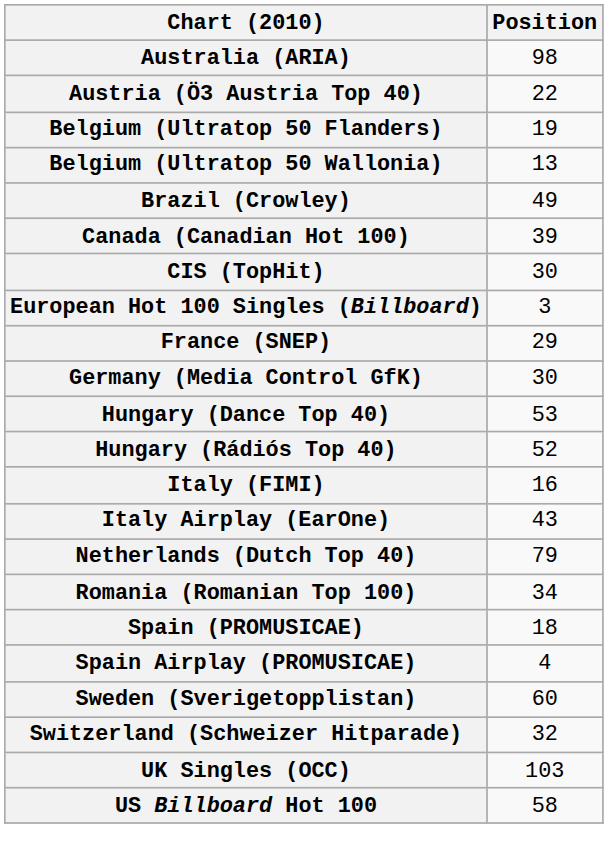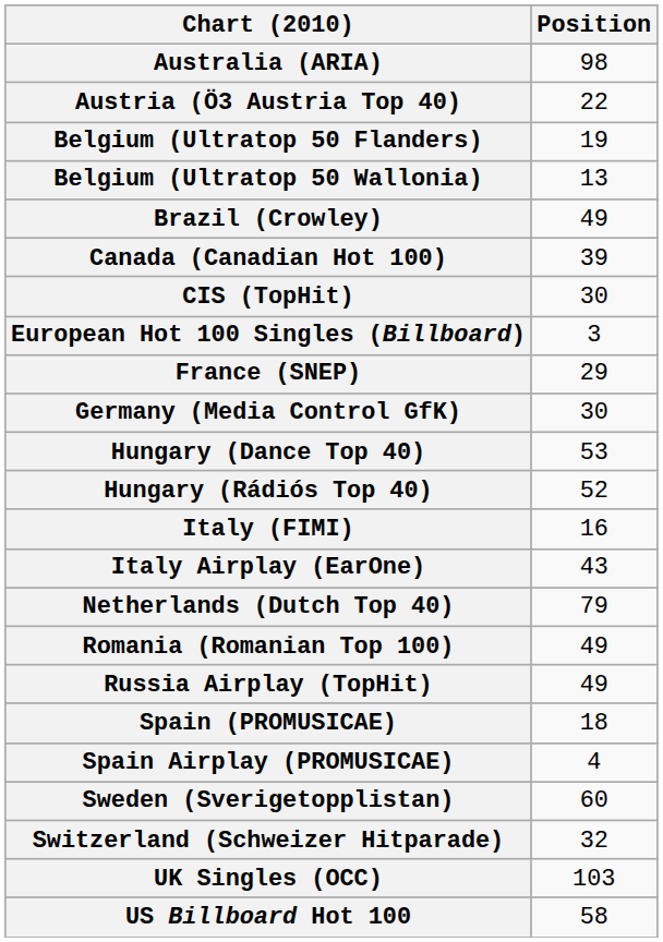Romania (Romanian Top 100) | Position: 34 -> 49
+ row: Russia Airplay (TopHit) | 49
